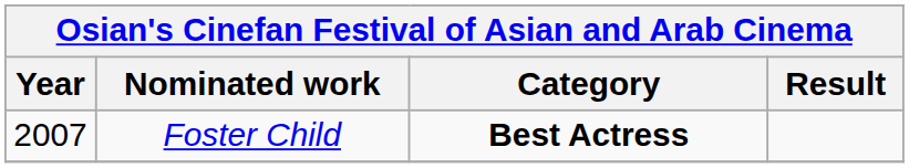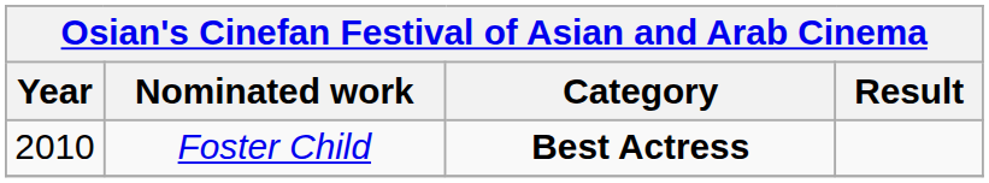Foster Child | Year: 2007 -> 2010
